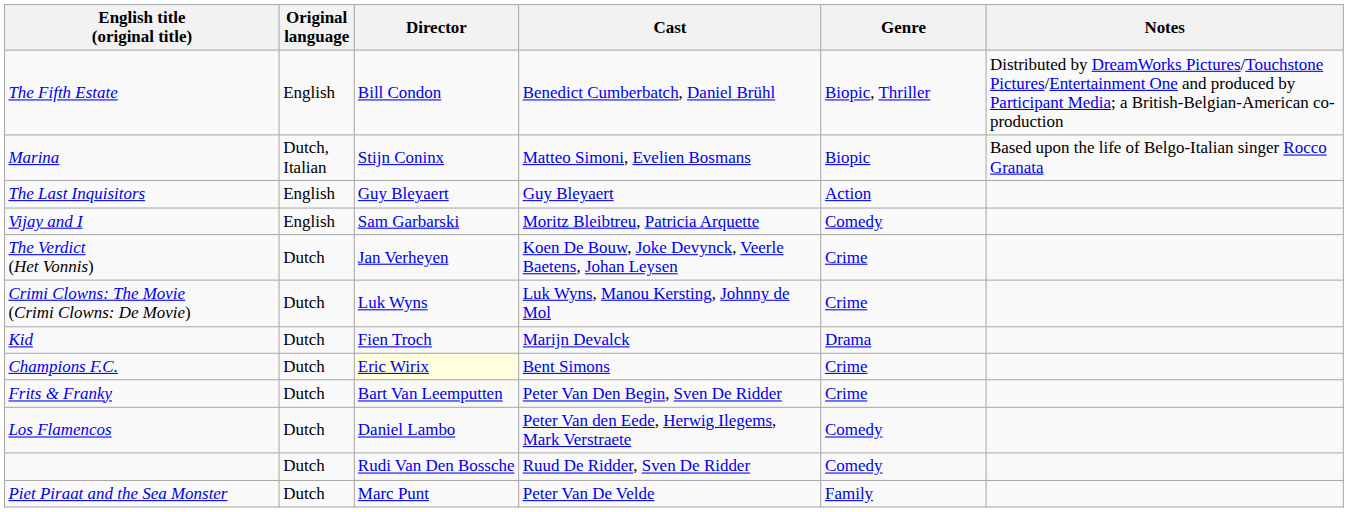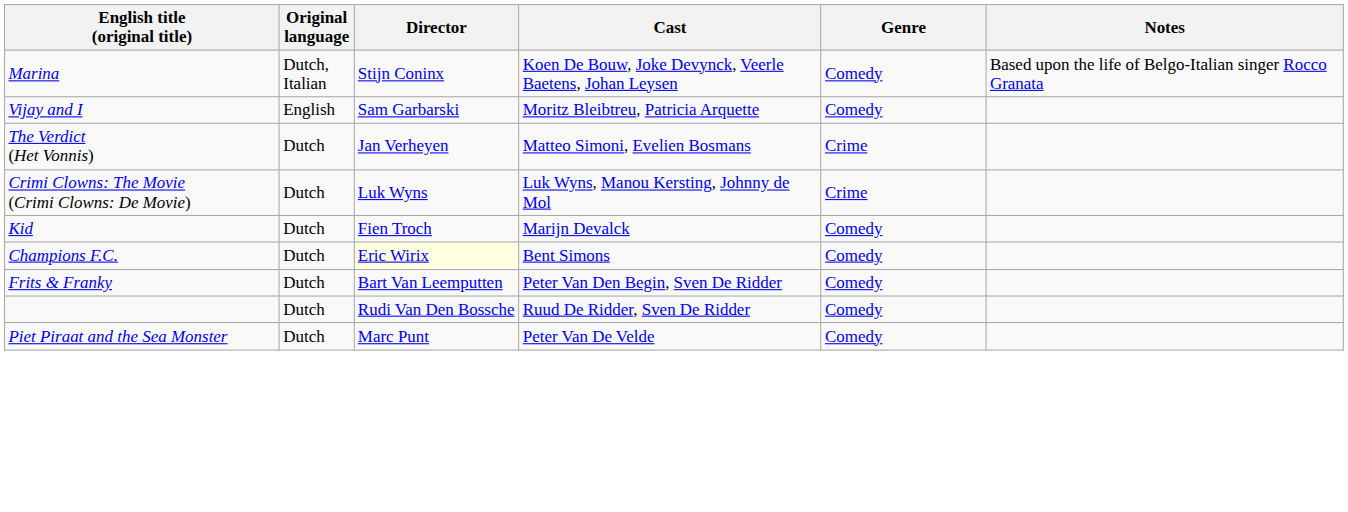- row: The Fifth Estate | English | Bill Condon | Benedict Cumberbatch, Daniel Brühl | Biopic, Thriller | Distributed by DreamWorks Pictures/Touchstone Pictures/Entertainment One and produced by Participant Media; a British-Belgian-American co-production
Marina | Cast: Matteo Simoni, Evelien Bosmans -> Koen De Bouw, Joke Devynck, Veerle Baetens, Johan Leysen
Marina | Genre: Biopic -> Comedy
- row: The Last Inquisitors | English | Guy Bleyaert | Guy Bleyaert | Action
The Verdict (Het Vonnis) | Cast: Koen De Bouw, Joke Devynck, Veerle Baetens, Johan Leysen -> Matteo Simoni, Evelien Bosmans
Kid | Genre: Drama -> Comedy
Champions F.C. | Genre: Crime -> Comedy
Frits & Franky | Genre: Crime -> Comedy
- row: Los Flamencos | Dutch | Daniel Lambo | Peter Van den Eede, Herwig Ilegems, Mark Verstraete | Comedy
Piet Piraat and the Sea Monster | Genre: Family -> Comedy
